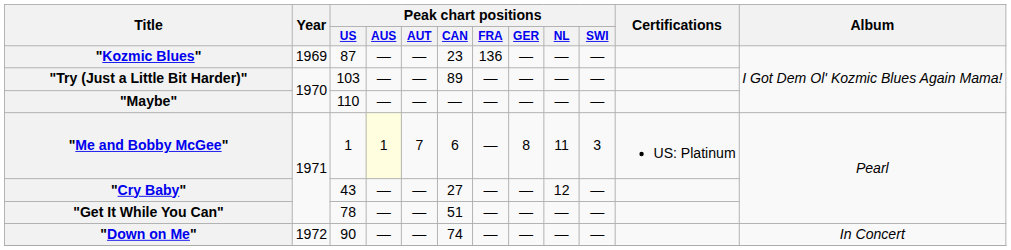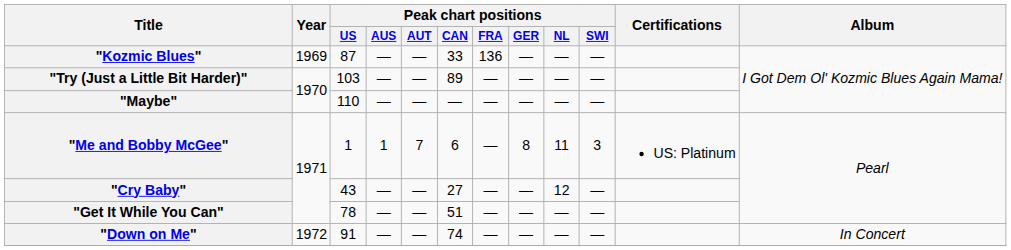"Kozmic Blues" | Peak chart positions / CAN: 23 -> 33
"Me and Bobby McGee" | Peak chart positions / AUS: lightyellow background -> no background
"Down on Me" | Peak chart positions / US: 90 -> 91
